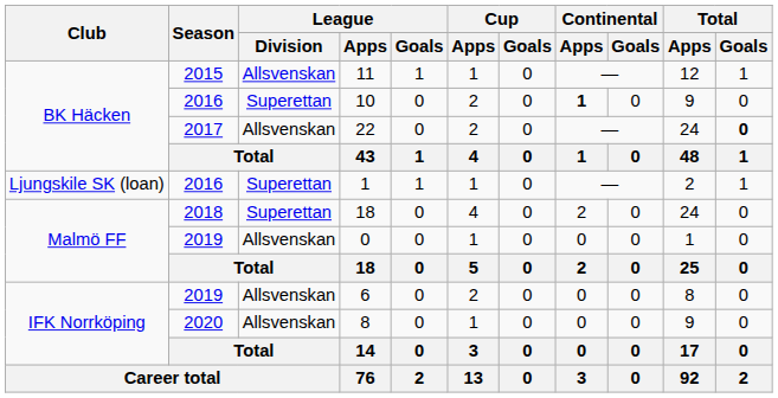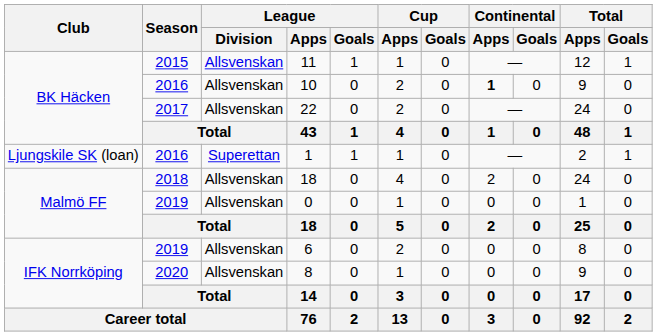10 | League / Division: Superettan -> Allsvenskan
22 | Total / Goals: bold -> normal
2018 / 18 | League / Division: Superettan -> Allsvenskan
